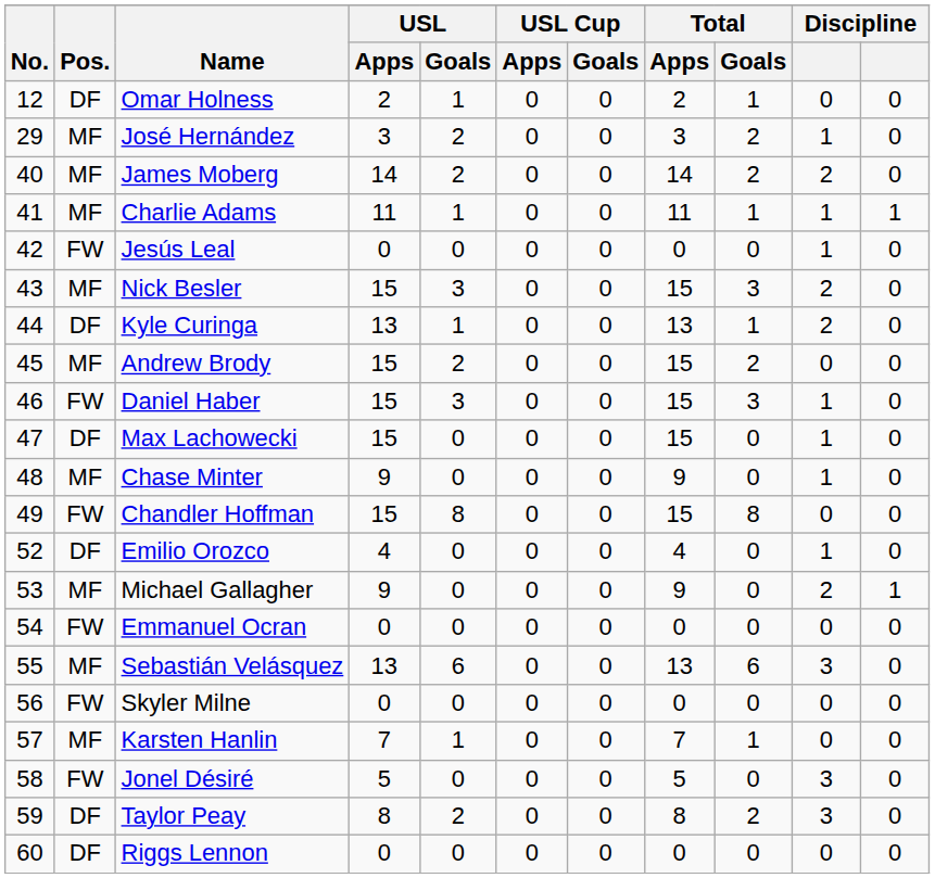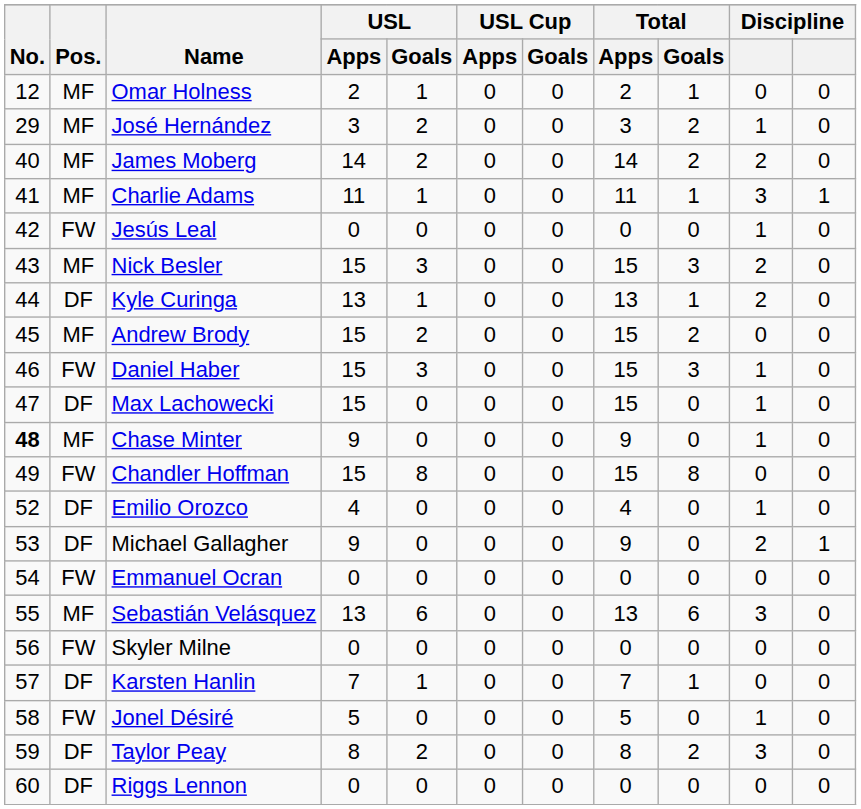Omar Holness | Pos.: DF -> MF
Charlie Adams | column 10: 1 -> 3
Chase Minter | No.: normal -> bold
Michael Gallagher | Pos.: MF -> DF
Karsten Hanlin | Pos.: MF -> DF
Jonel Désiré | column 10: 3 -> 1
